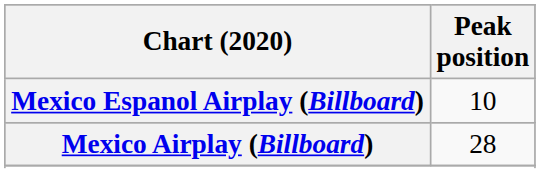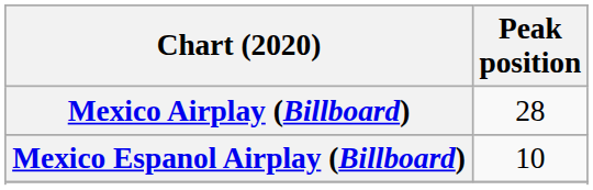rows swapped: Mexico Airplay (Billboard) <-> Mexico Espanol Airplay (Billboard)
